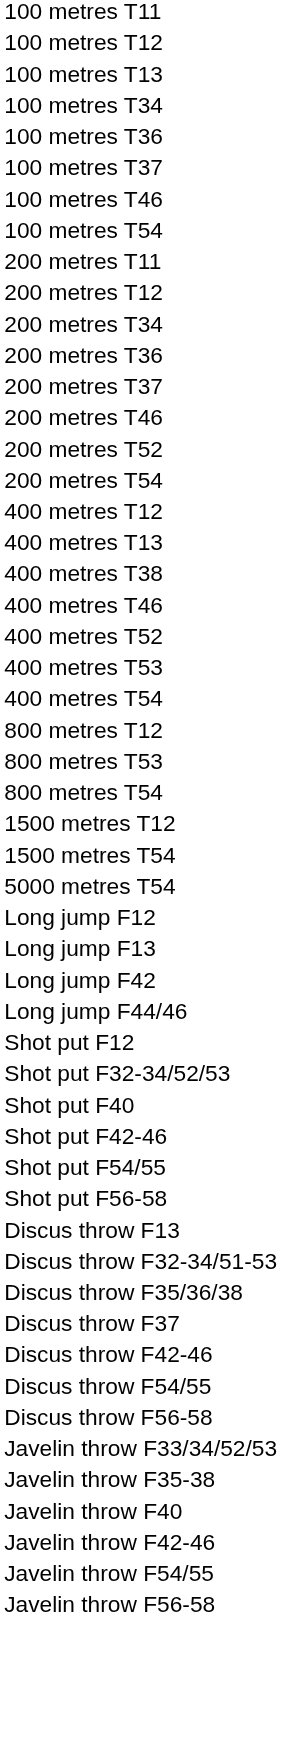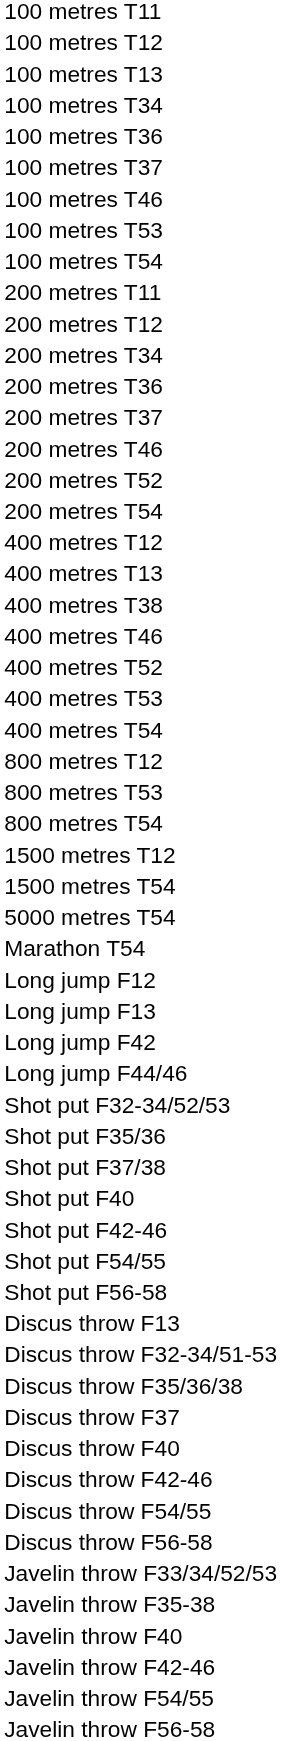+ row: 100 metres T53
+ row: Marathon T54
- row: Shot put F12
+ row: Shot put F35/36
+ row: Shot put F37/38
+ row: Discus throw F40
